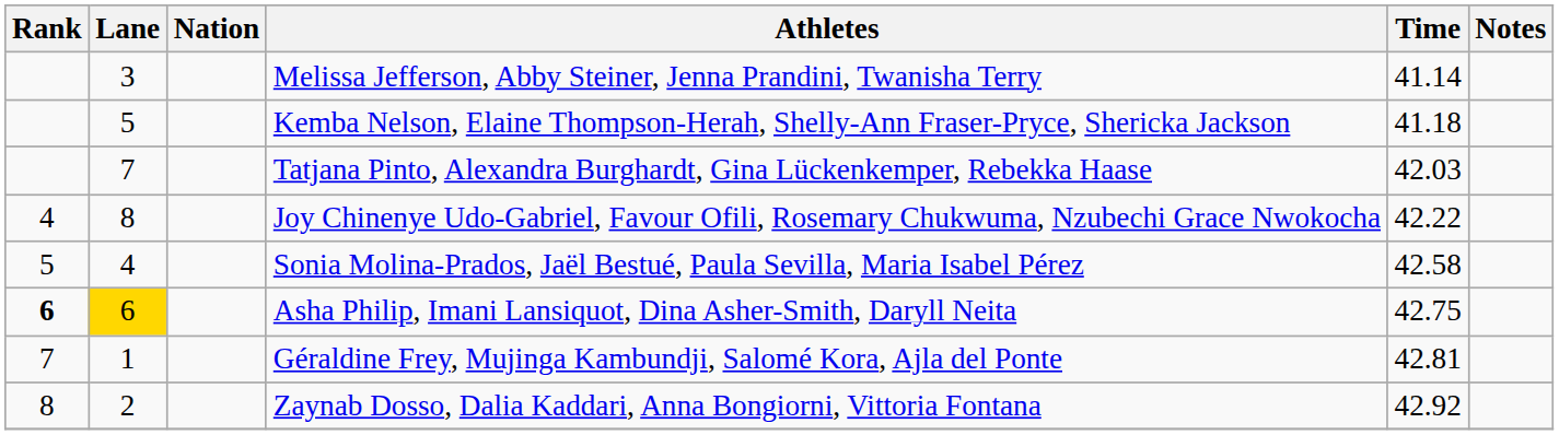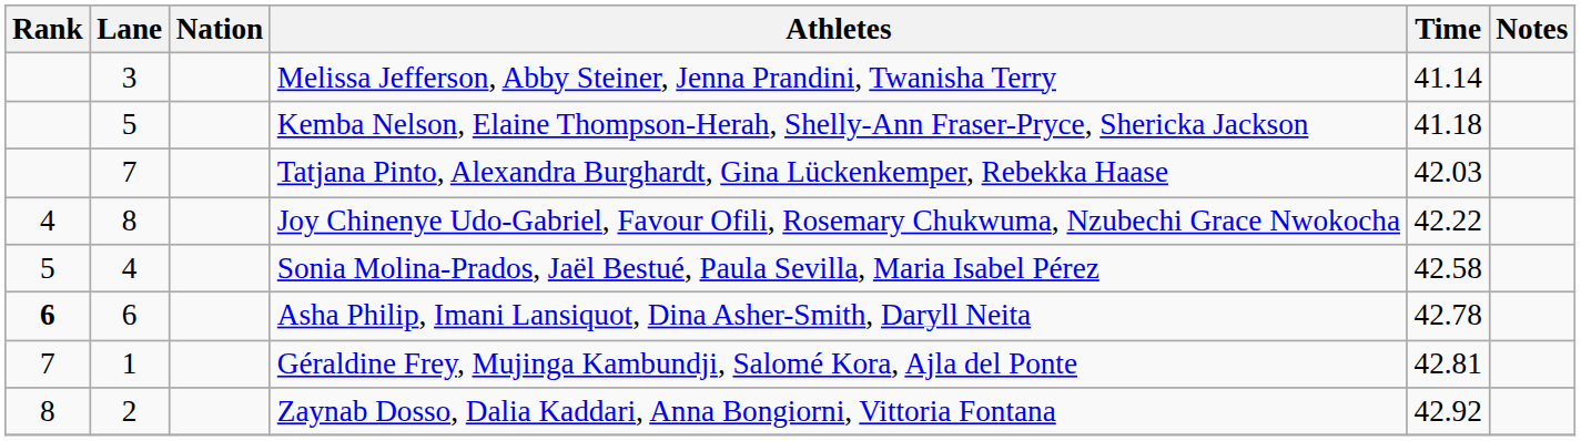Asha Philip, Imani Lansiquot, Dina Asher-Smith, Daryll Neita | Lane: gold background -> no background
Asha Philip, Imani Lansiquot, Dina Asher-Smith, Daryll Neita | Time: 42.75 -> 42.78
